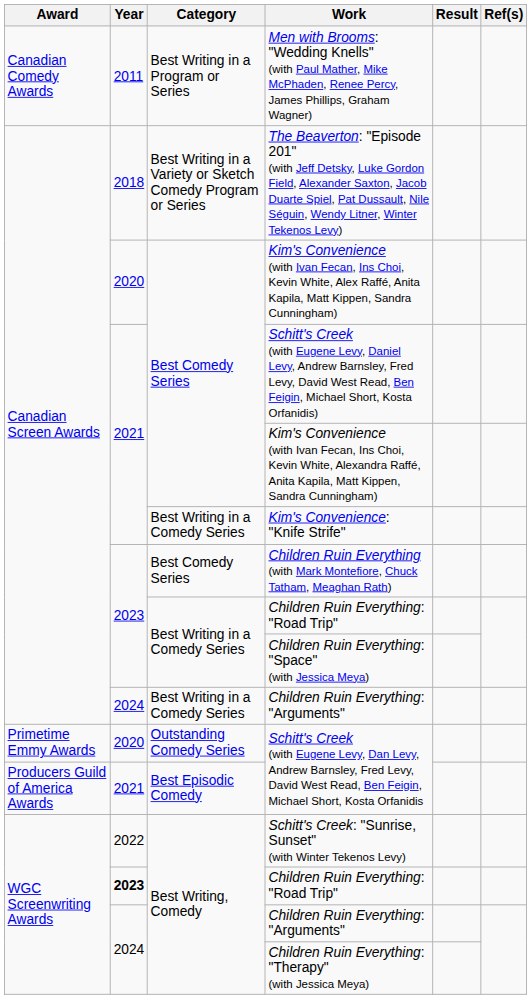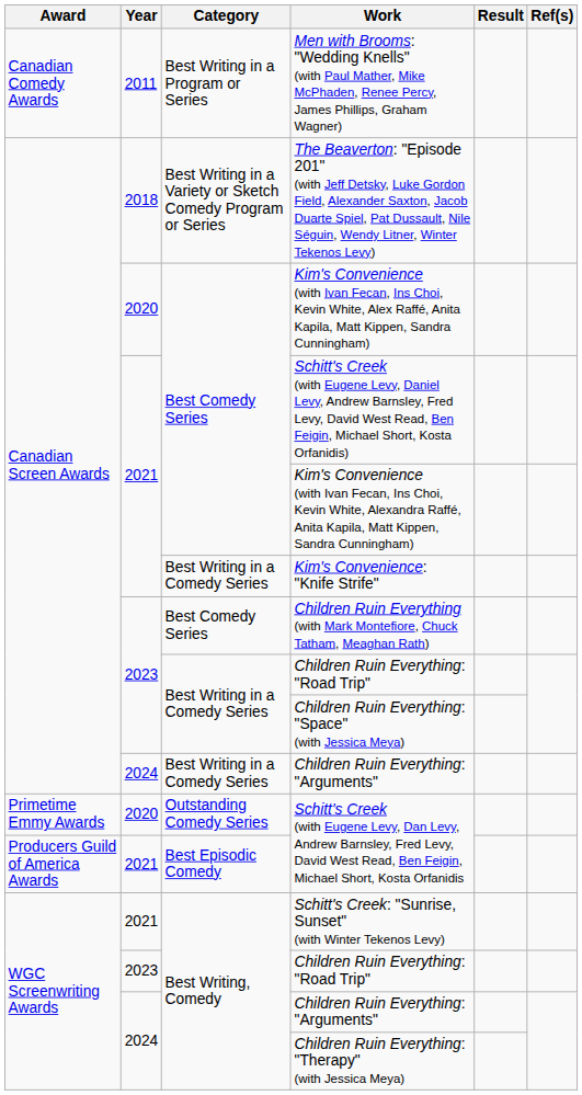Schitt's Creek: "Sunrise, Sunset" (with Winter Tekenos Levy) | Year: 2022 -> 2021
Best Writing, Comedy / Children Ruin Everything: "Road Trip" | Year: bold -> normal
